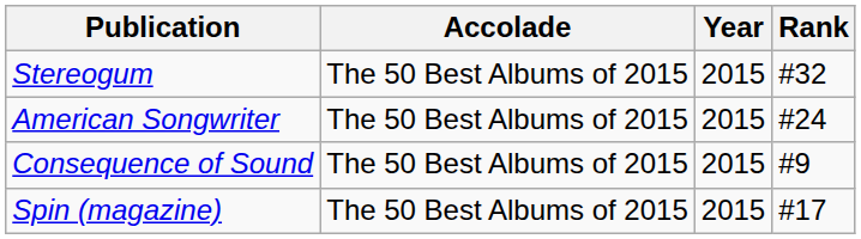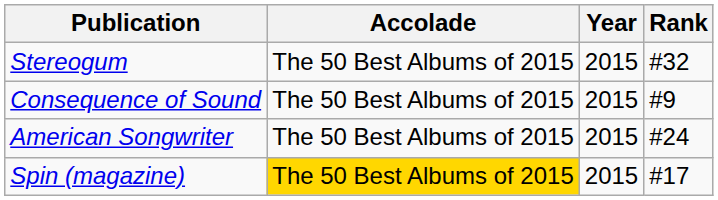rows swapped: American Songwriter <-> Consequence of Sound
Spin (magazine) | Accolade: no background -> gold background
